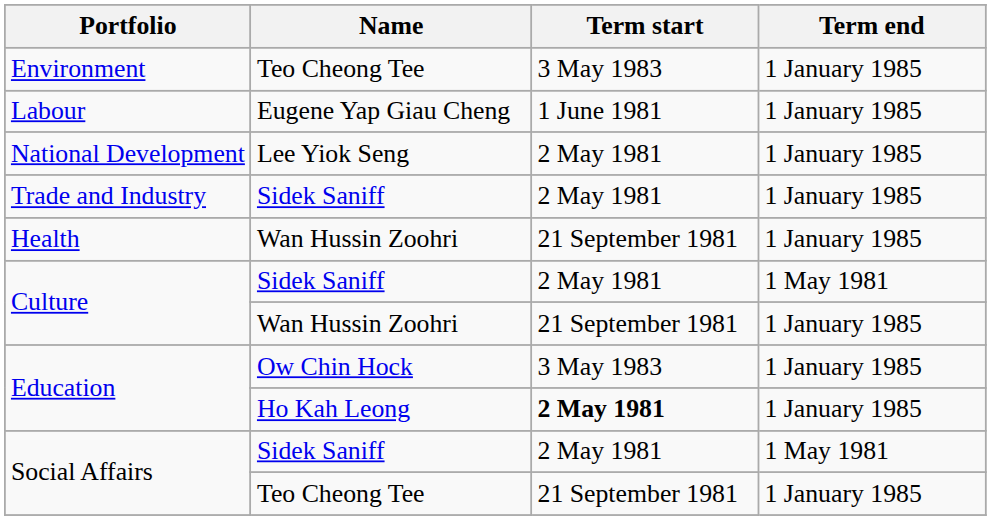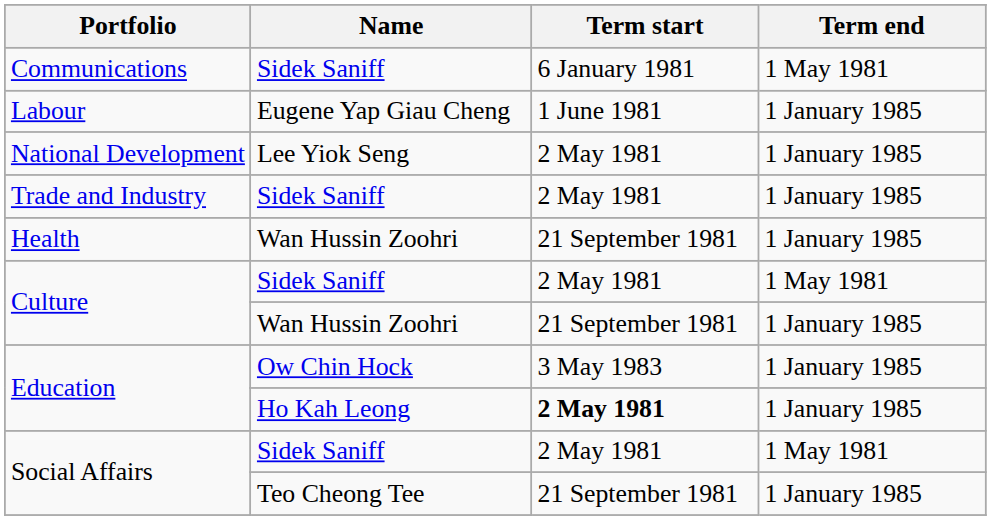- row: Environment | Teo Cheong Tee | 3 May 1983 | 1 January 1985
+ row: Communications | Sidek Saniff | 6 January 1981 | 1 May 1981
